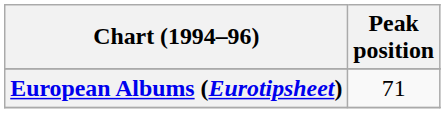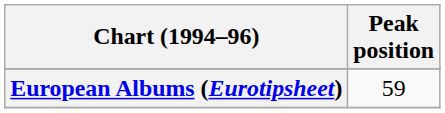European Albums (Eurotipsheet) | Peak position: 71 -> 59
